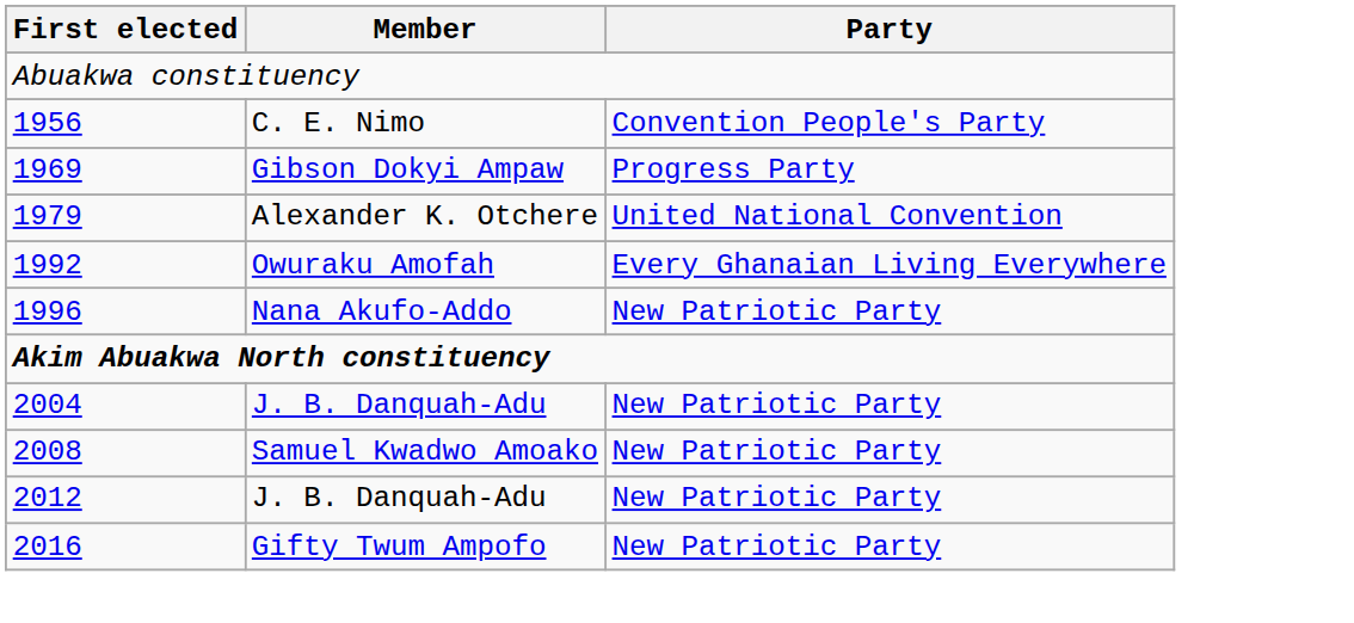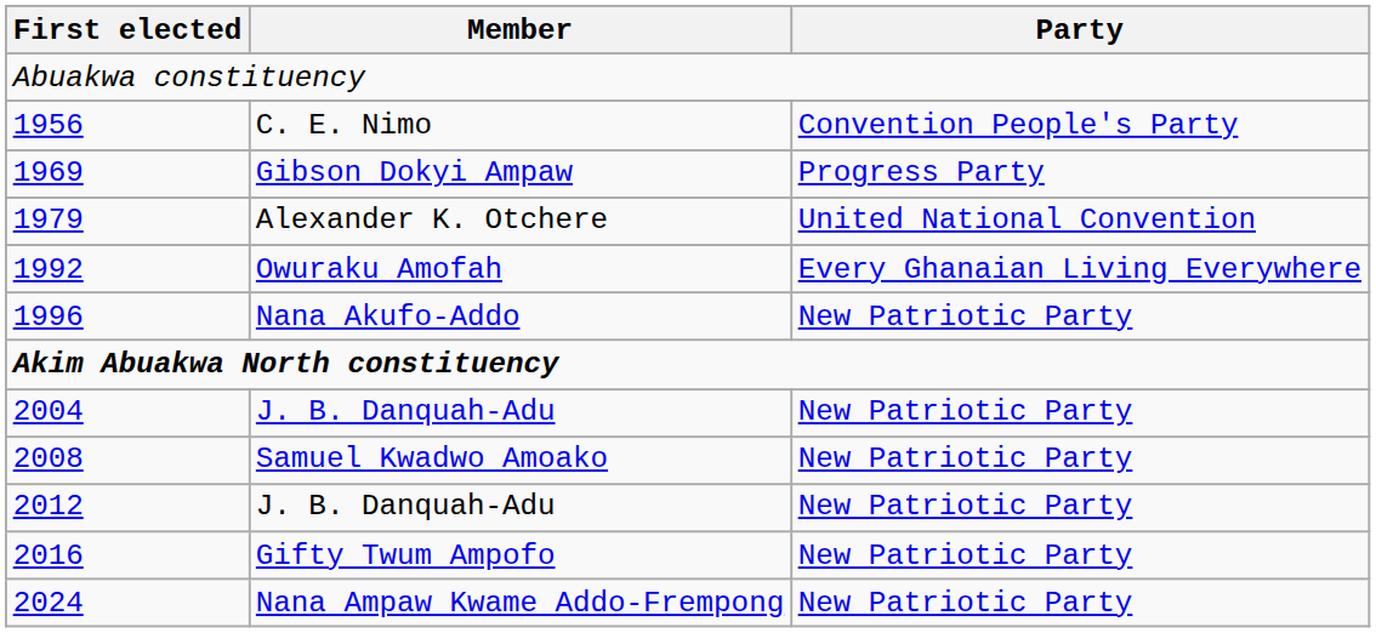+ row: 2024 | Nana Ampaw Kwame Addo-Frempong | New Patriotic Party
